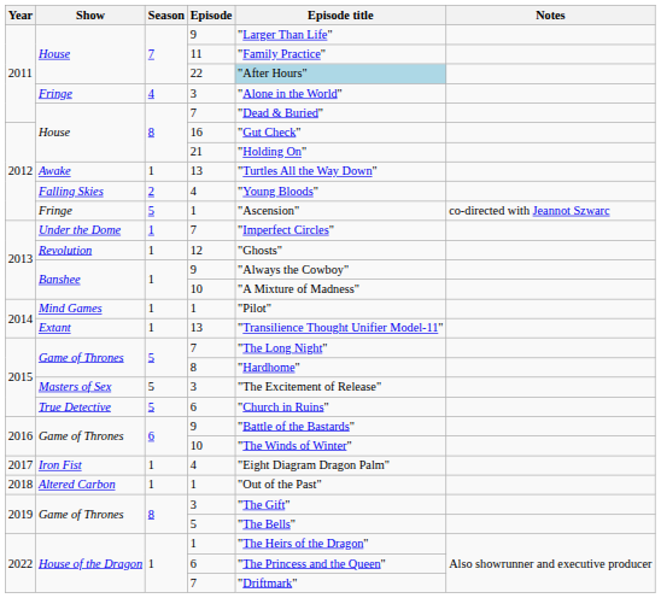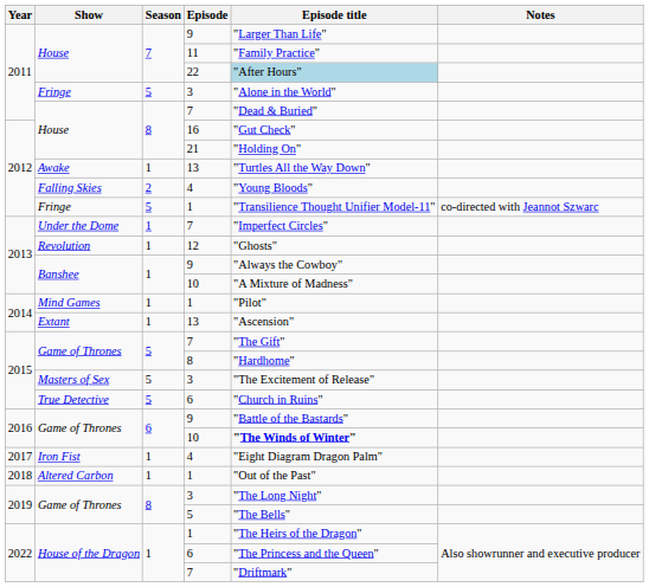Fringe / 3 | Season: 4 -> 5
Fringe / 1 | Episode title: "Ascension" -> "Transilience Thought Unifier Model-11"
Extant | Episode title: "Transilience Thought Unifier Model-11" -> "Ascension"
Game of Thrones / 7 | Episode title: "The Long Night" -> "The Gift"
Game of Thrones / 10 | Episode title: normal -> bold
Game of Thrones / 3 | Episode title: "The Gift" -> "The Long Night"
